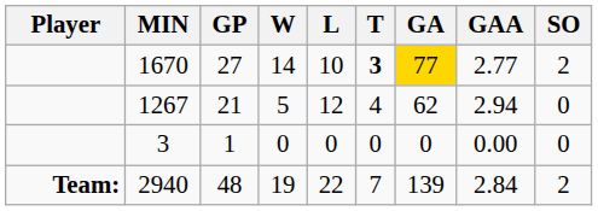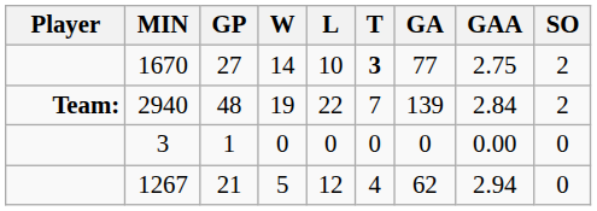1670 | GA: gold background -> no background
1670 | GAA: 2.77 -> 2.75
rows swapped: 1267 <-> 2940
